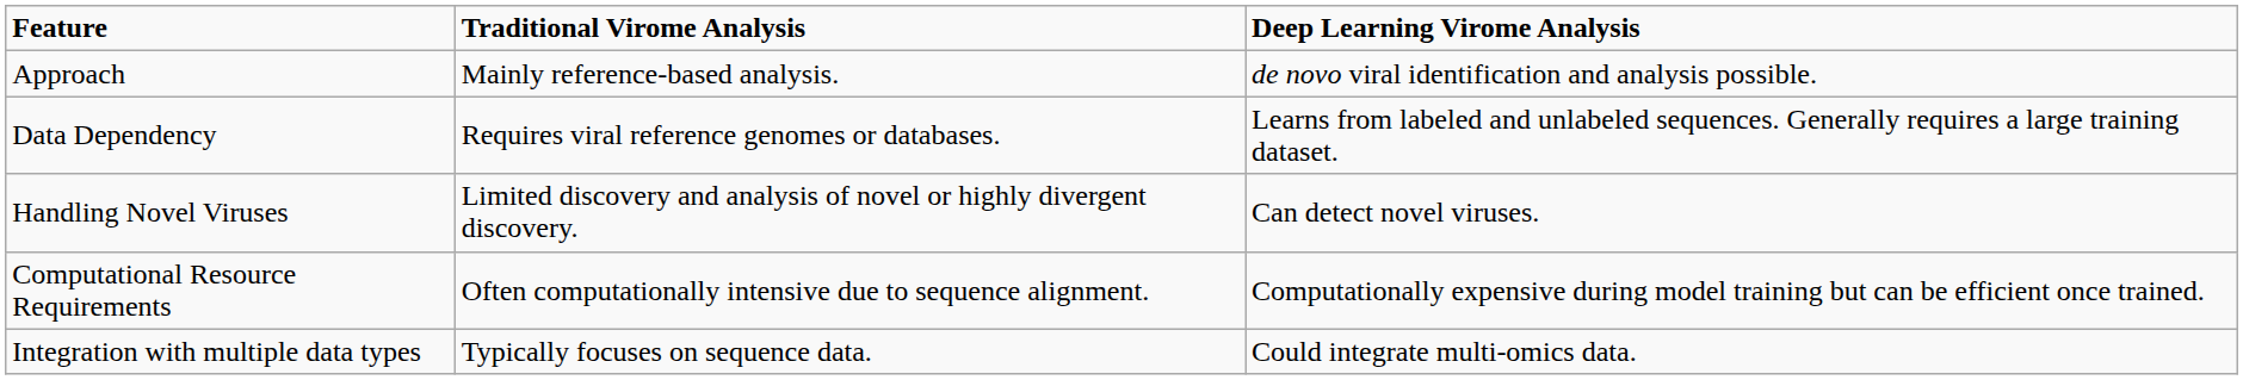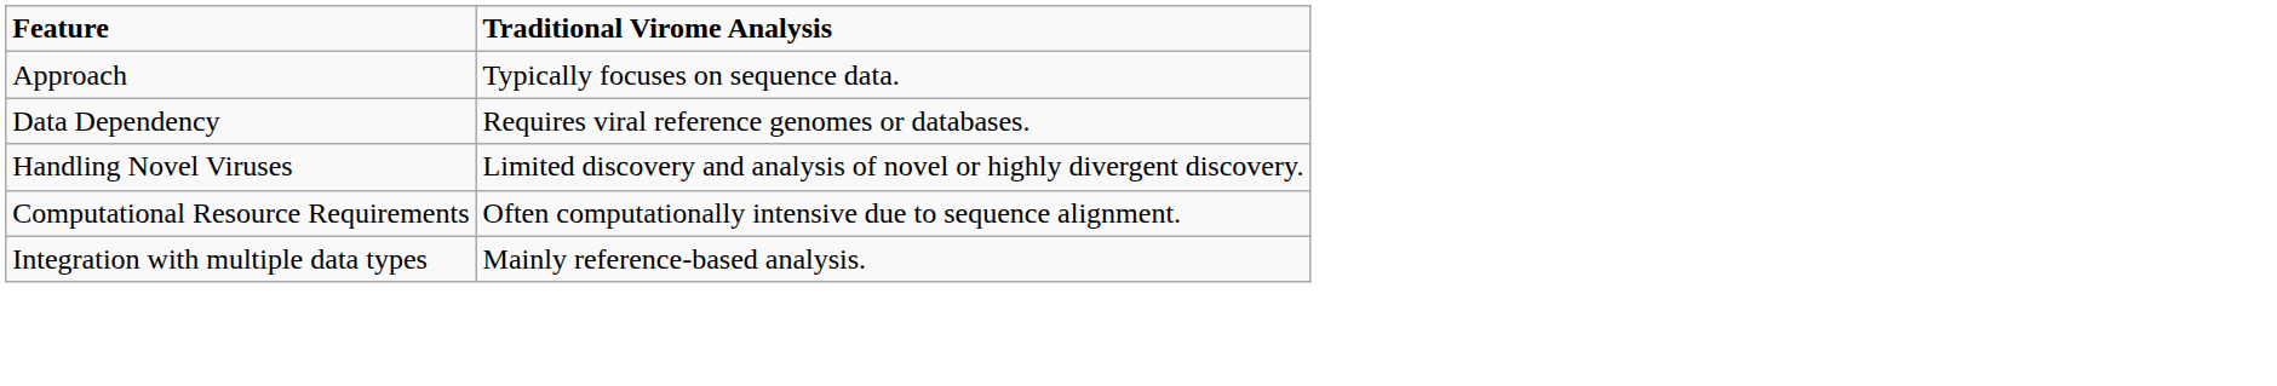- column: Deep Learning Virome Analysis | de novo viral identification and analysis possible. | Learns from labeled and unlabeled sequences. Generally requires a large training dataset. | Can detect novel viruses. | Computationally expensive during model training but can be efficient once trained. | Could integrate multi-omics data.
Approach | Traditional Virome Analysis: Mainly reference-based analysis. -> Typically focuses on sequence data.
Integration with multiple data types | Traditional Virome Analysis: Typically focuses on sequence data. -> Mainly reference-based analysis.
